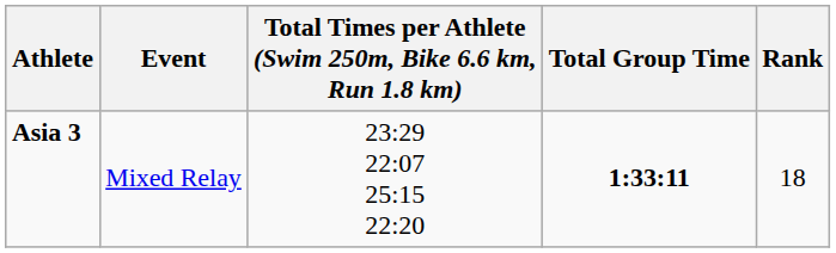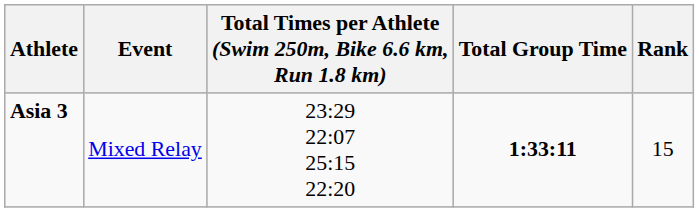Asia 3 | Rank: 18 -> 15
